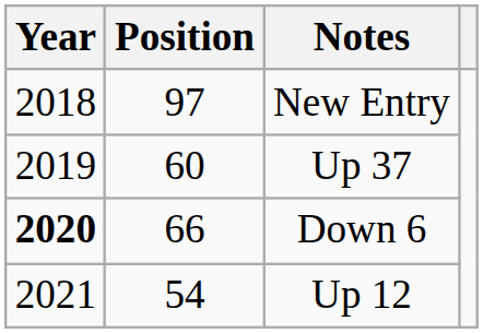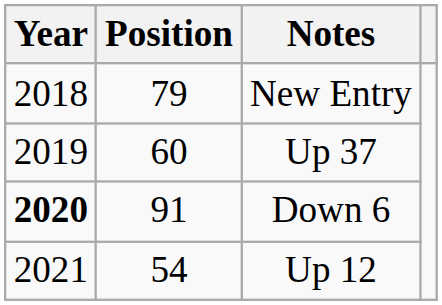New Entry | Position: 97 -> 79
Down 6 | Position: 66 -> 91
